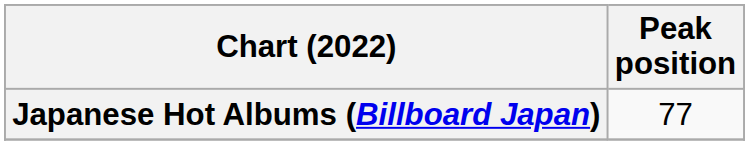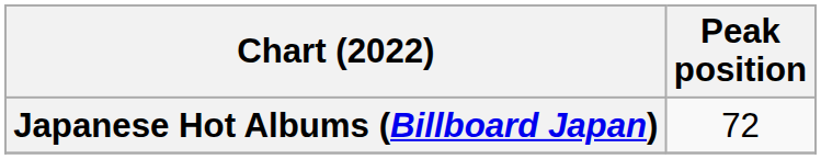Japanese Hot Albums (Billboard Japan) | Peak position: 77 -> 72
